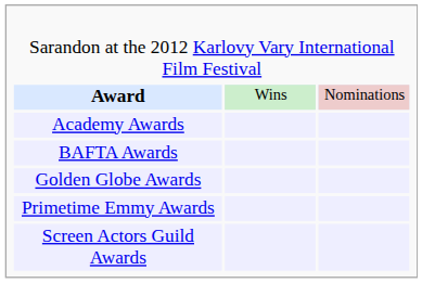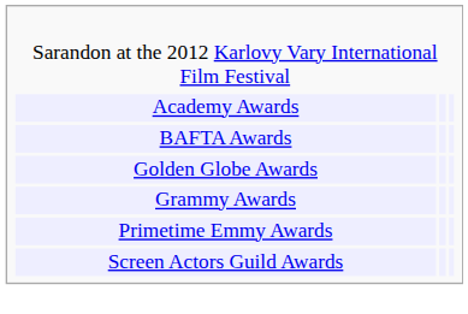- row: Award | Wins | Nominations
+ row: Grammy Awards
